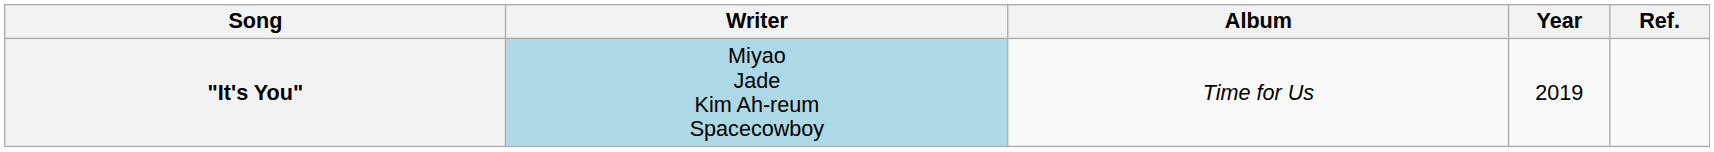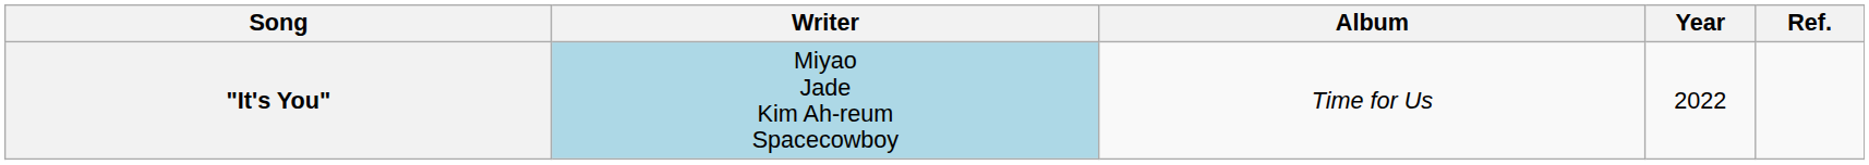"It's You" | Year: 2019 -> 2022
